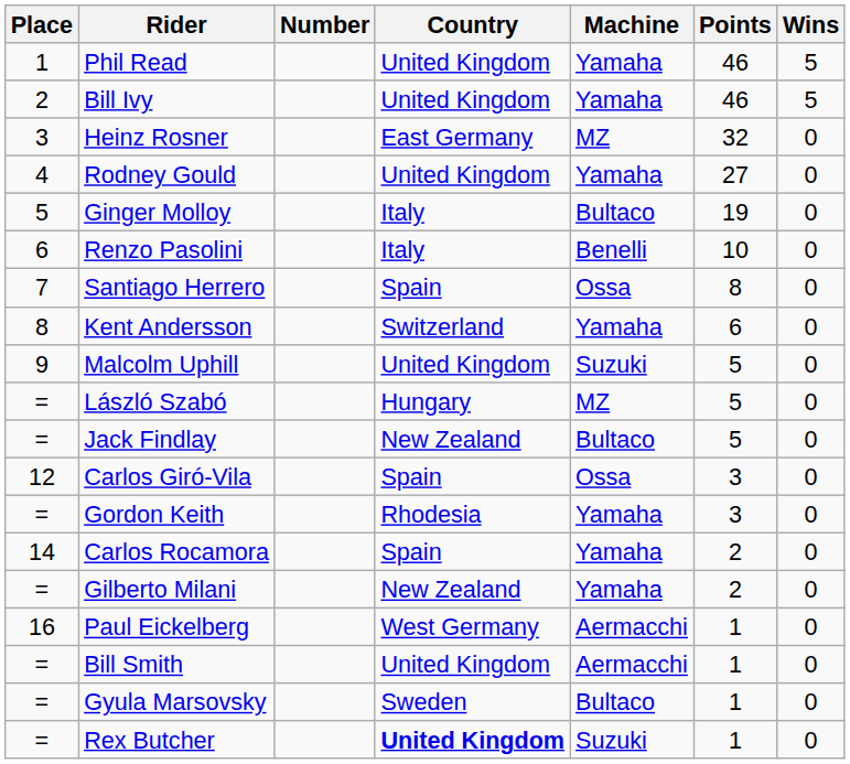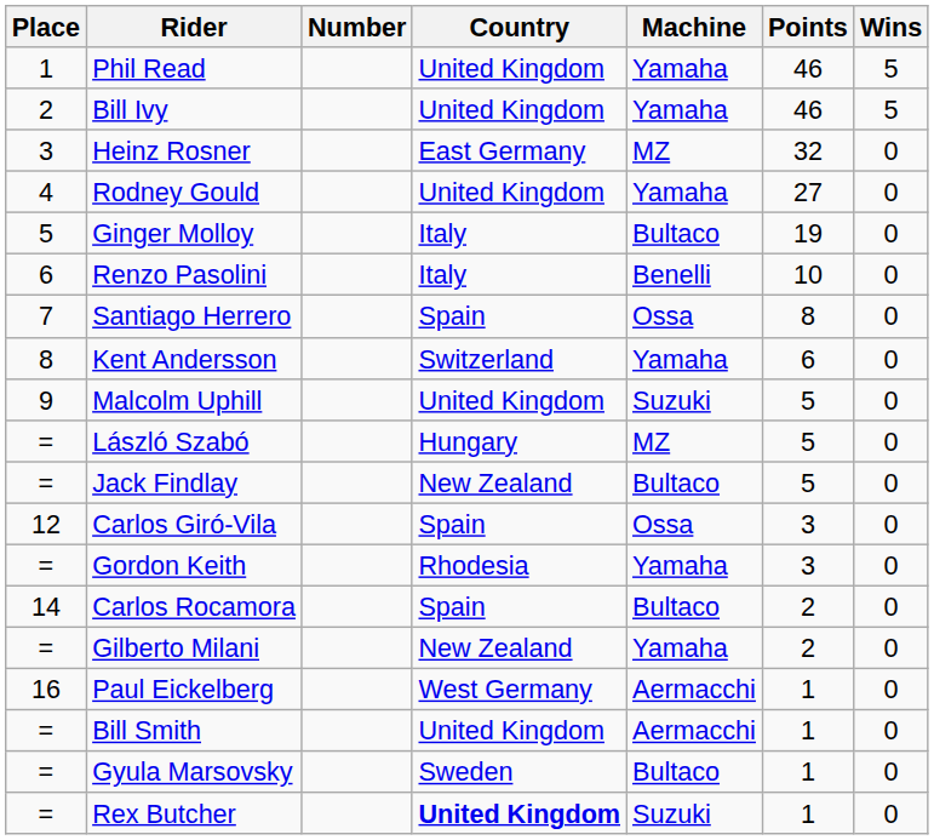Carlos Rocamora | Machine: Yamaha -> Bultaco
